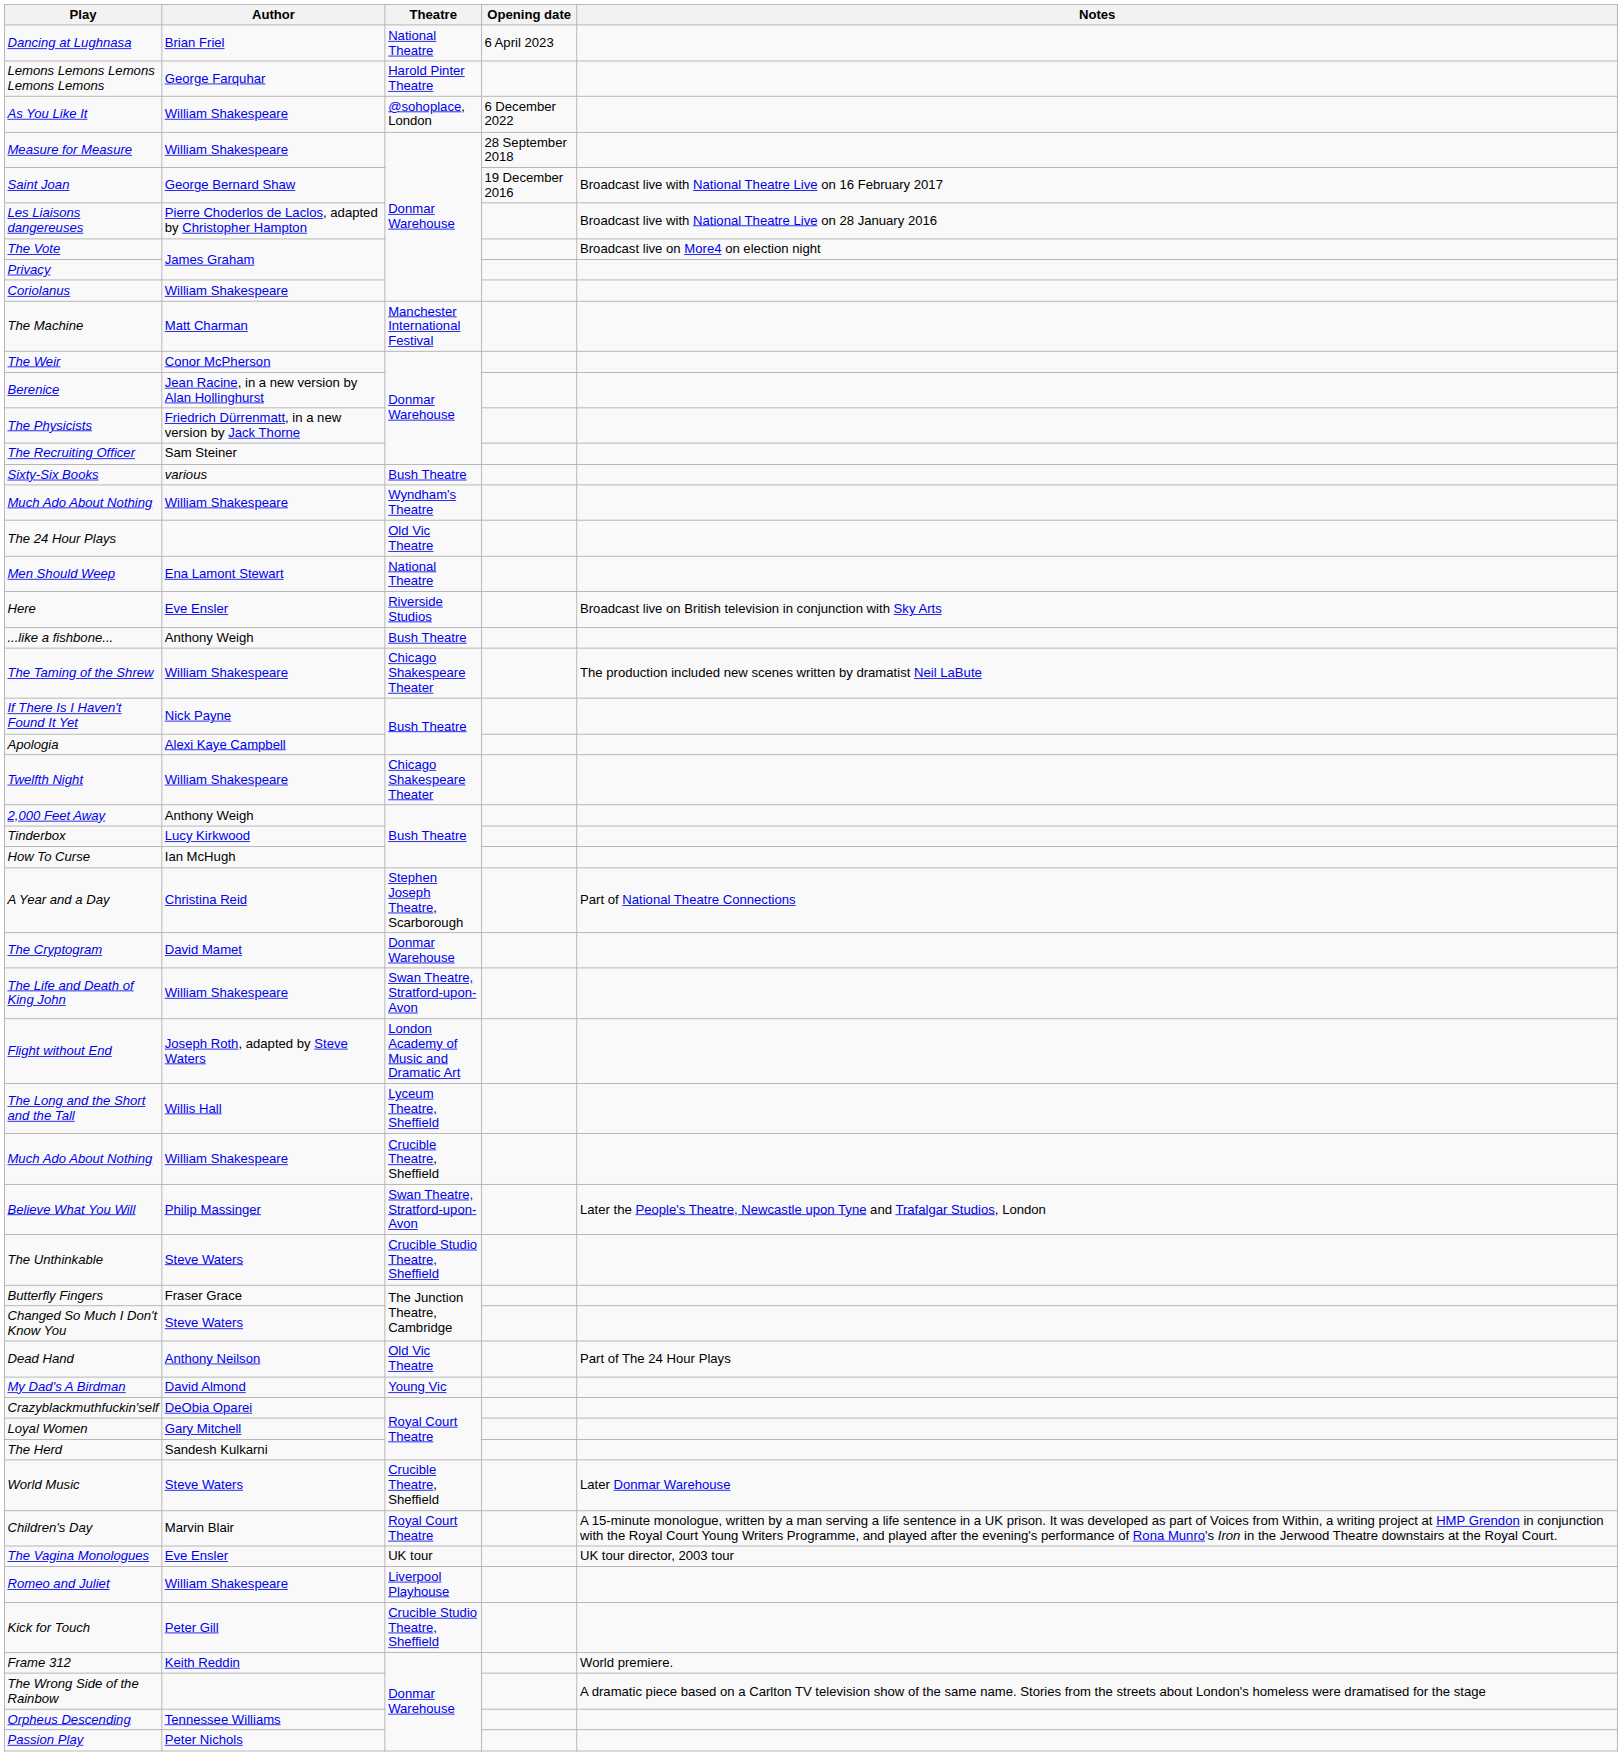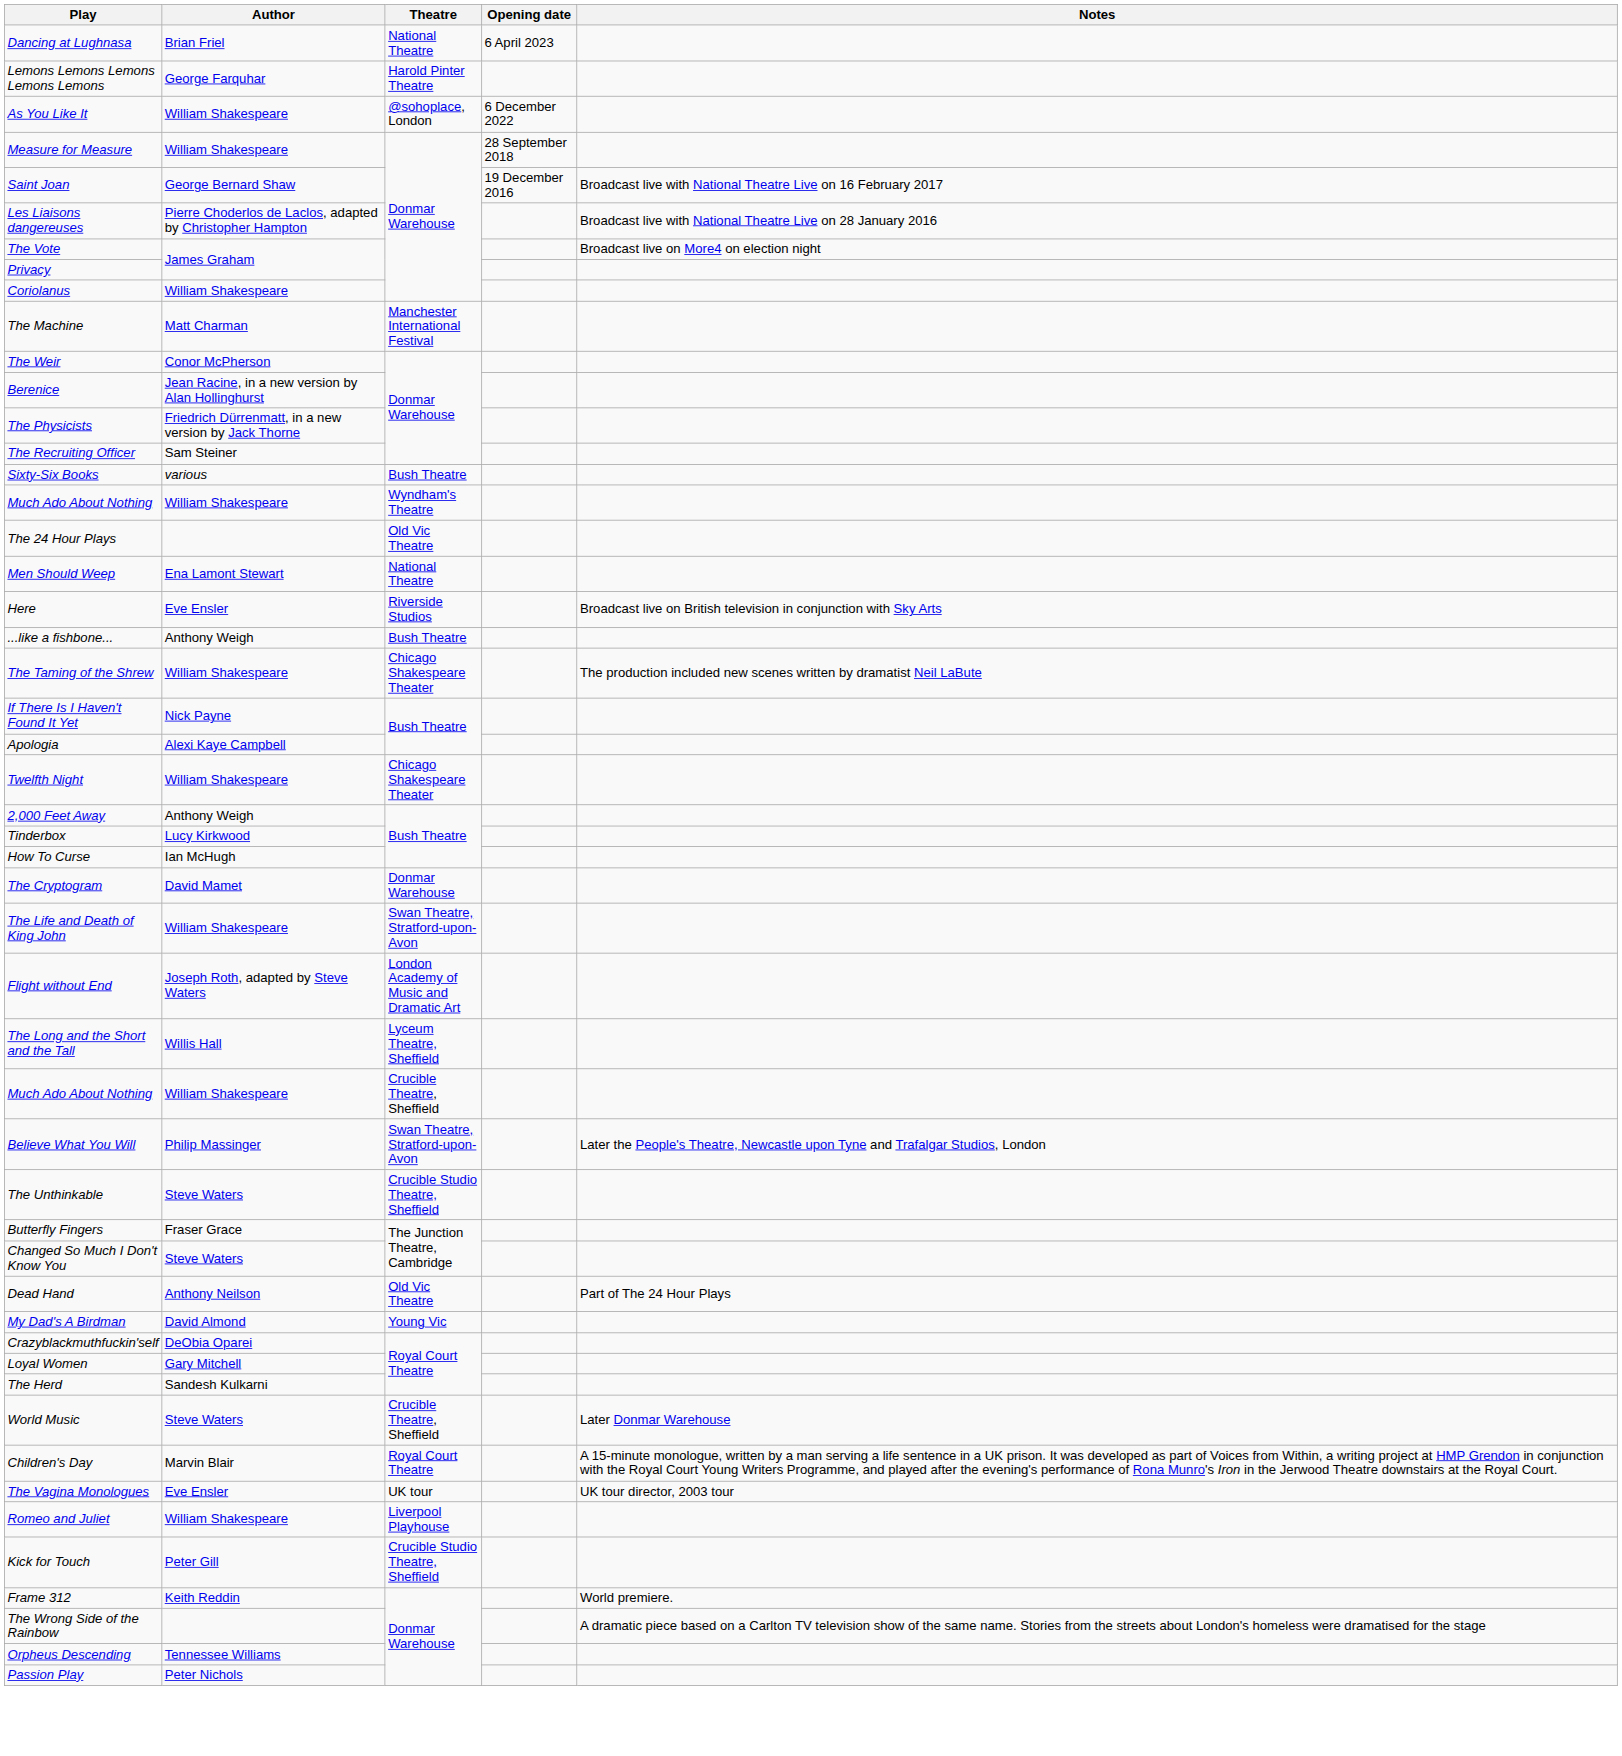- row: A Year and a Day | Christina Reid | Stephen Joseph Theatre, Scarborough | Part of National Theatre Connections
